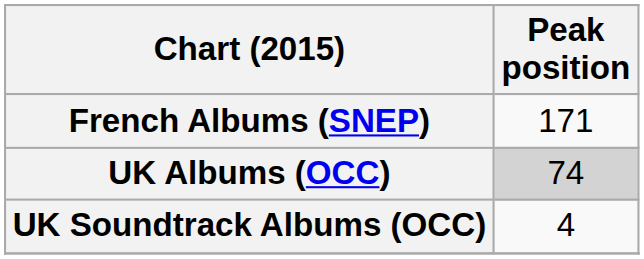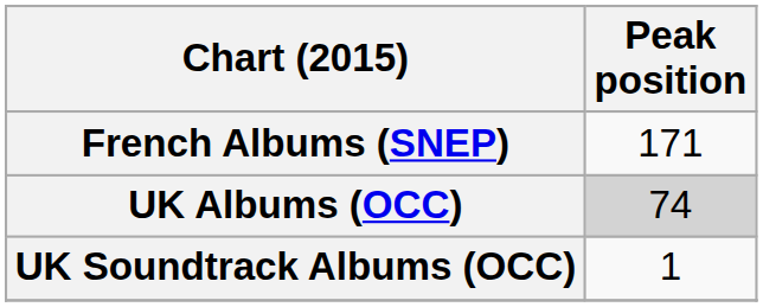UK Soundtrack Albums (OCC) | Peak position: 4 -> 1
